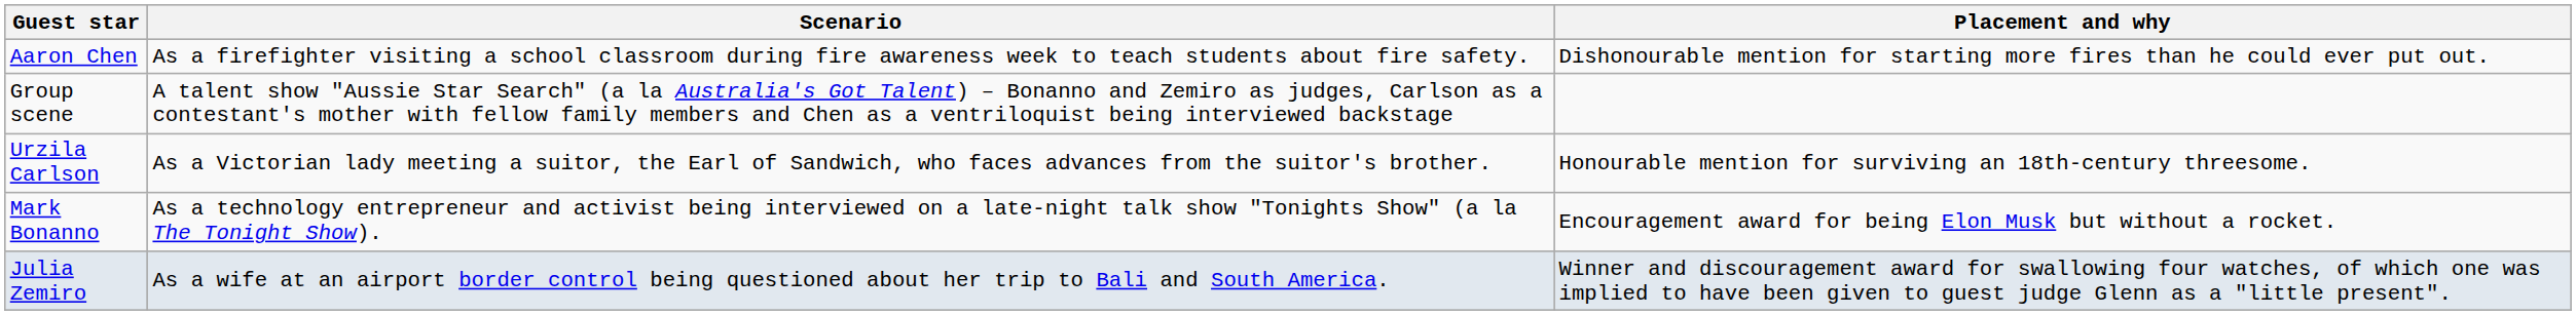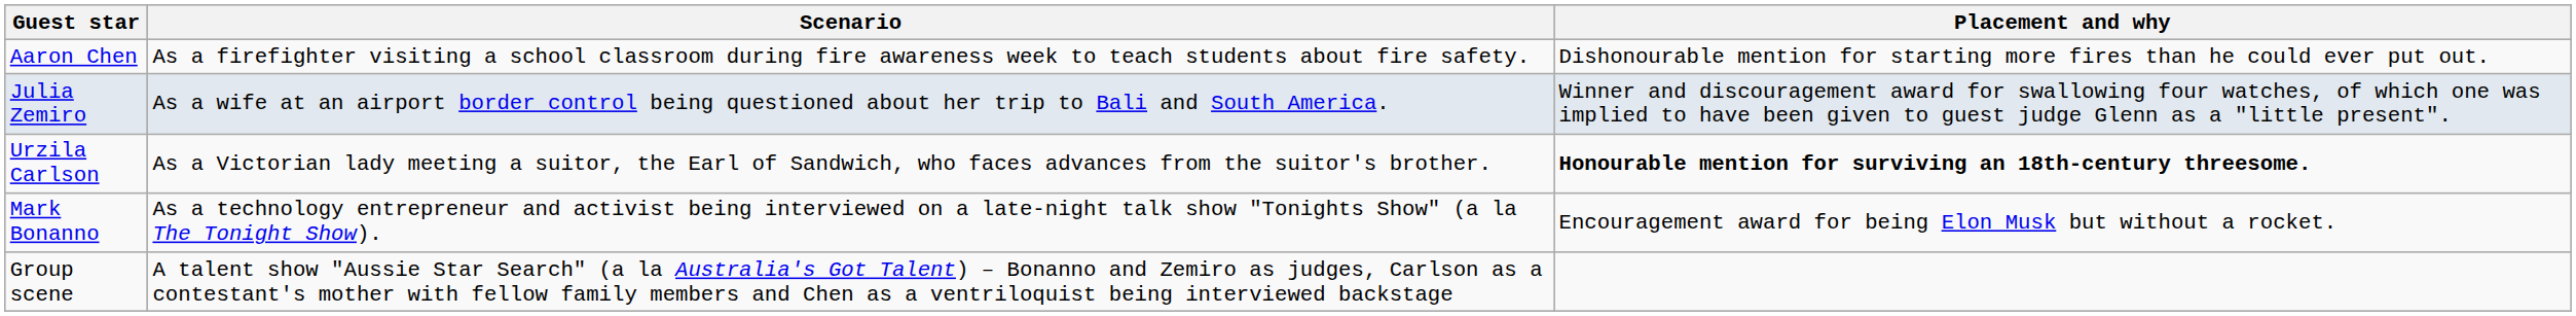rows swapped: Julia Zemiro <-> Group scene
Urzila Carlson | Placement and why: normal -> bold
